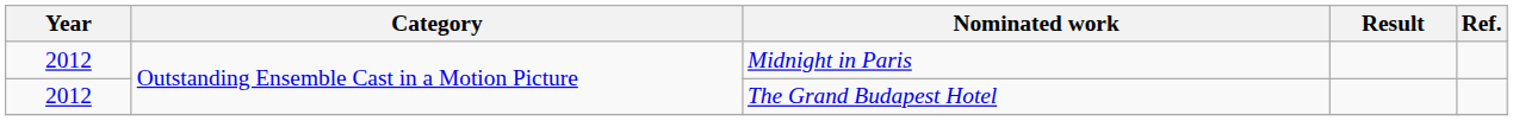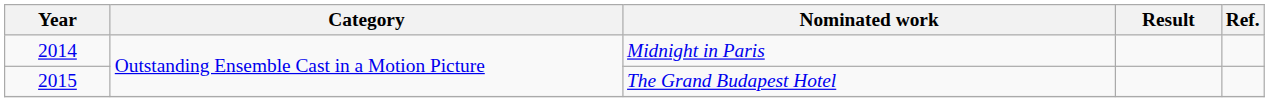Midnight in Paris | Year: 2012 -> 2014
The Grand Budapest Hotel | Year: 2012 -> 2015
